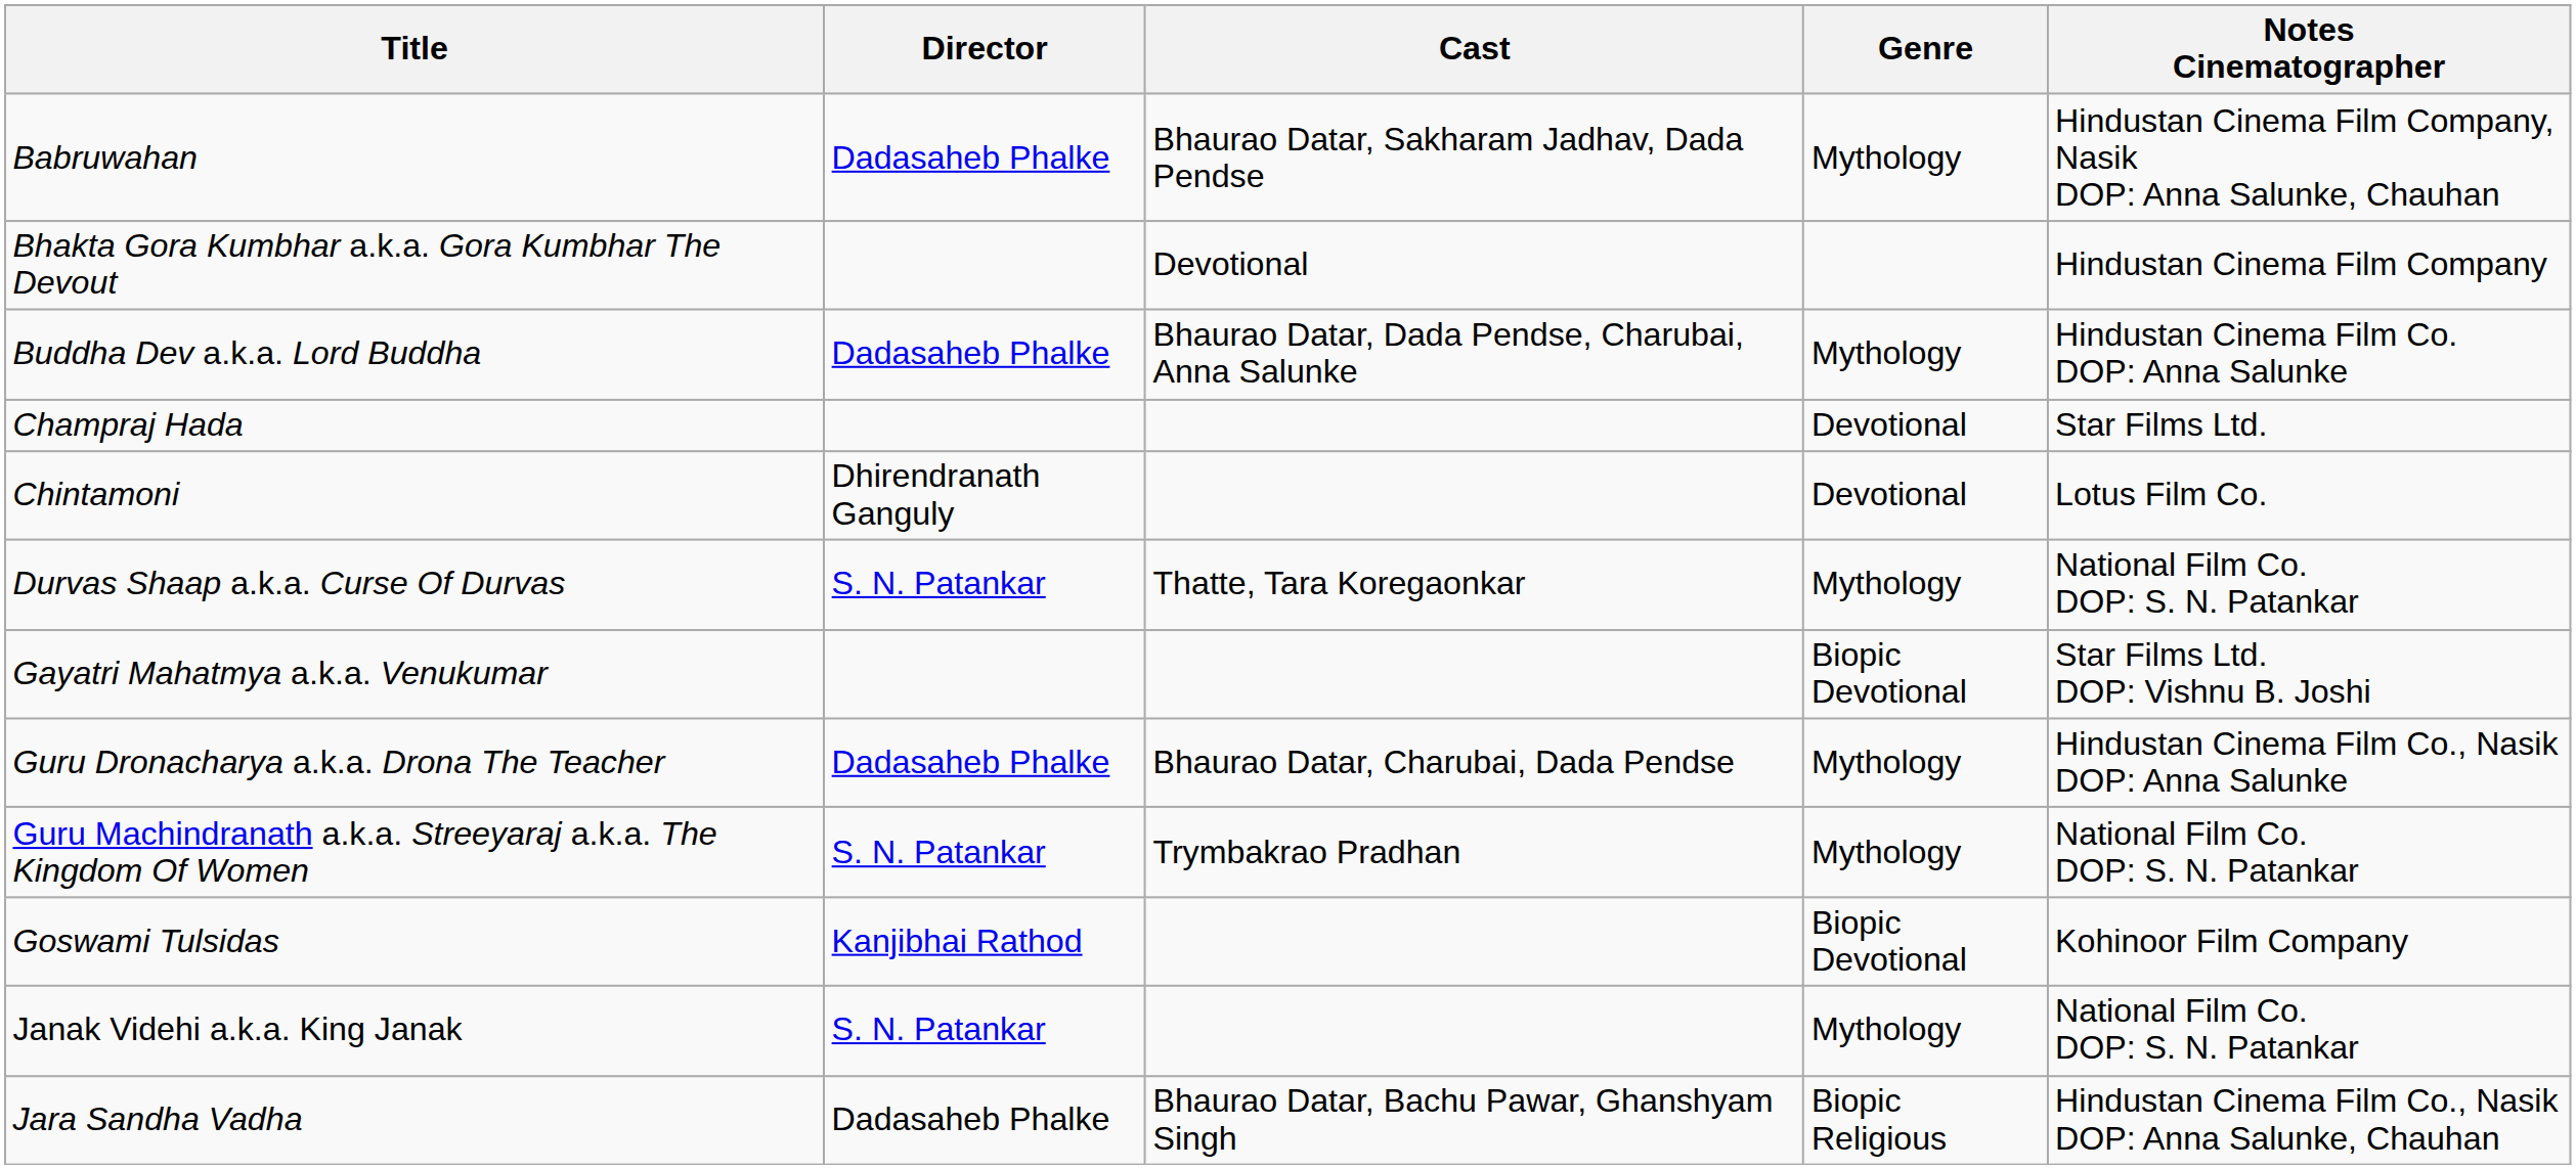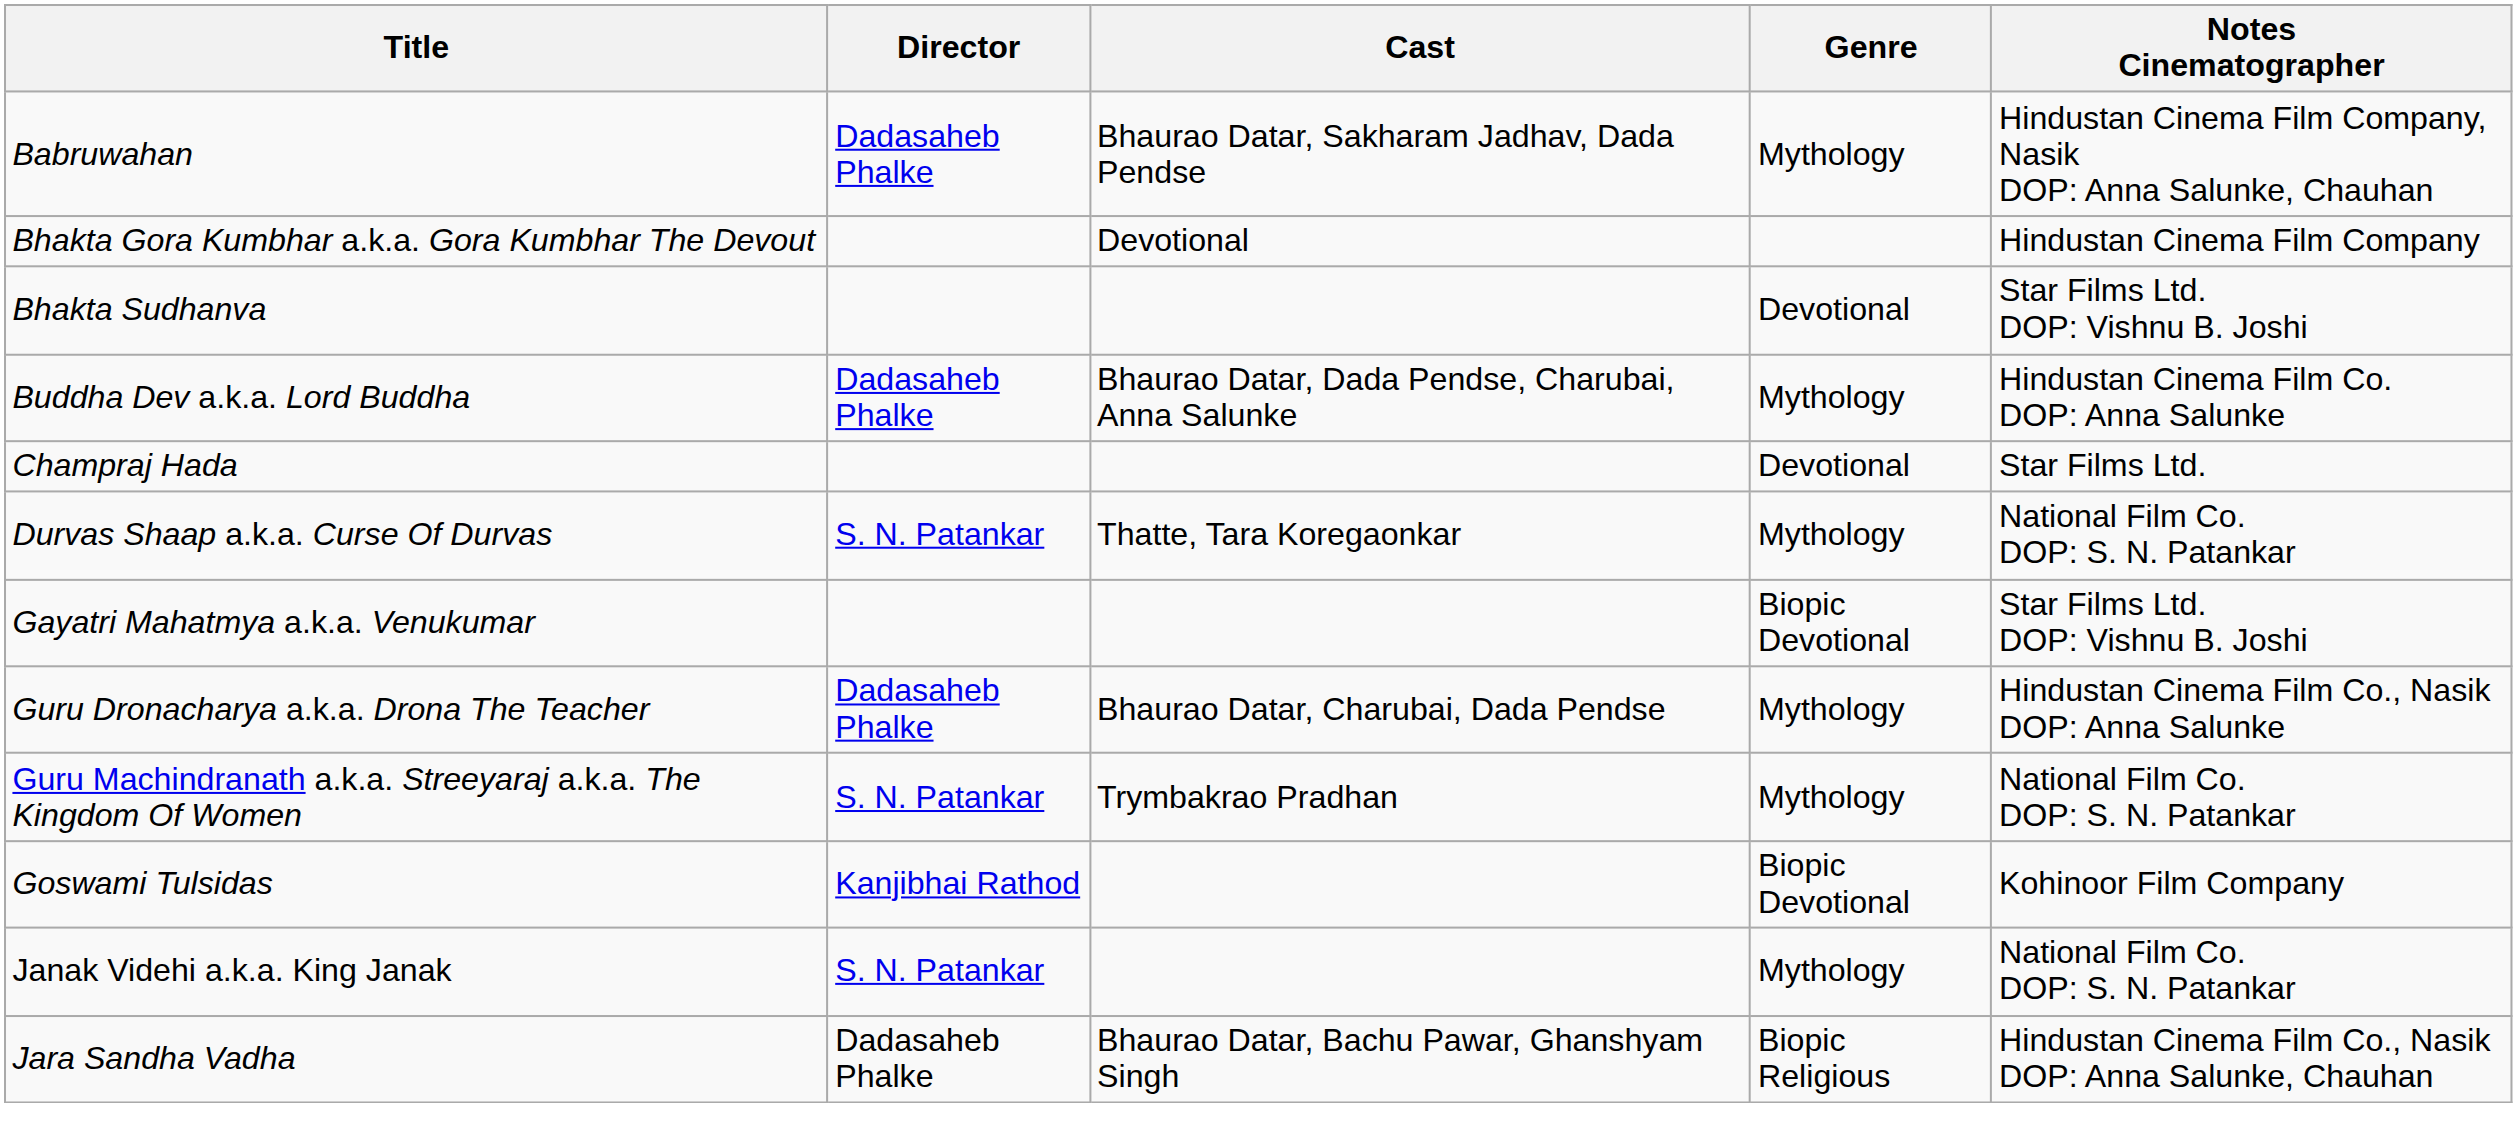+ row: Bhakta Sudhanva | Devotional | Star Films Ltd. DOP: Vishnu B. Joshi
- row: Chintamoni | Dhirendranath Ganguly | Devotional | Lotus Film Co.
